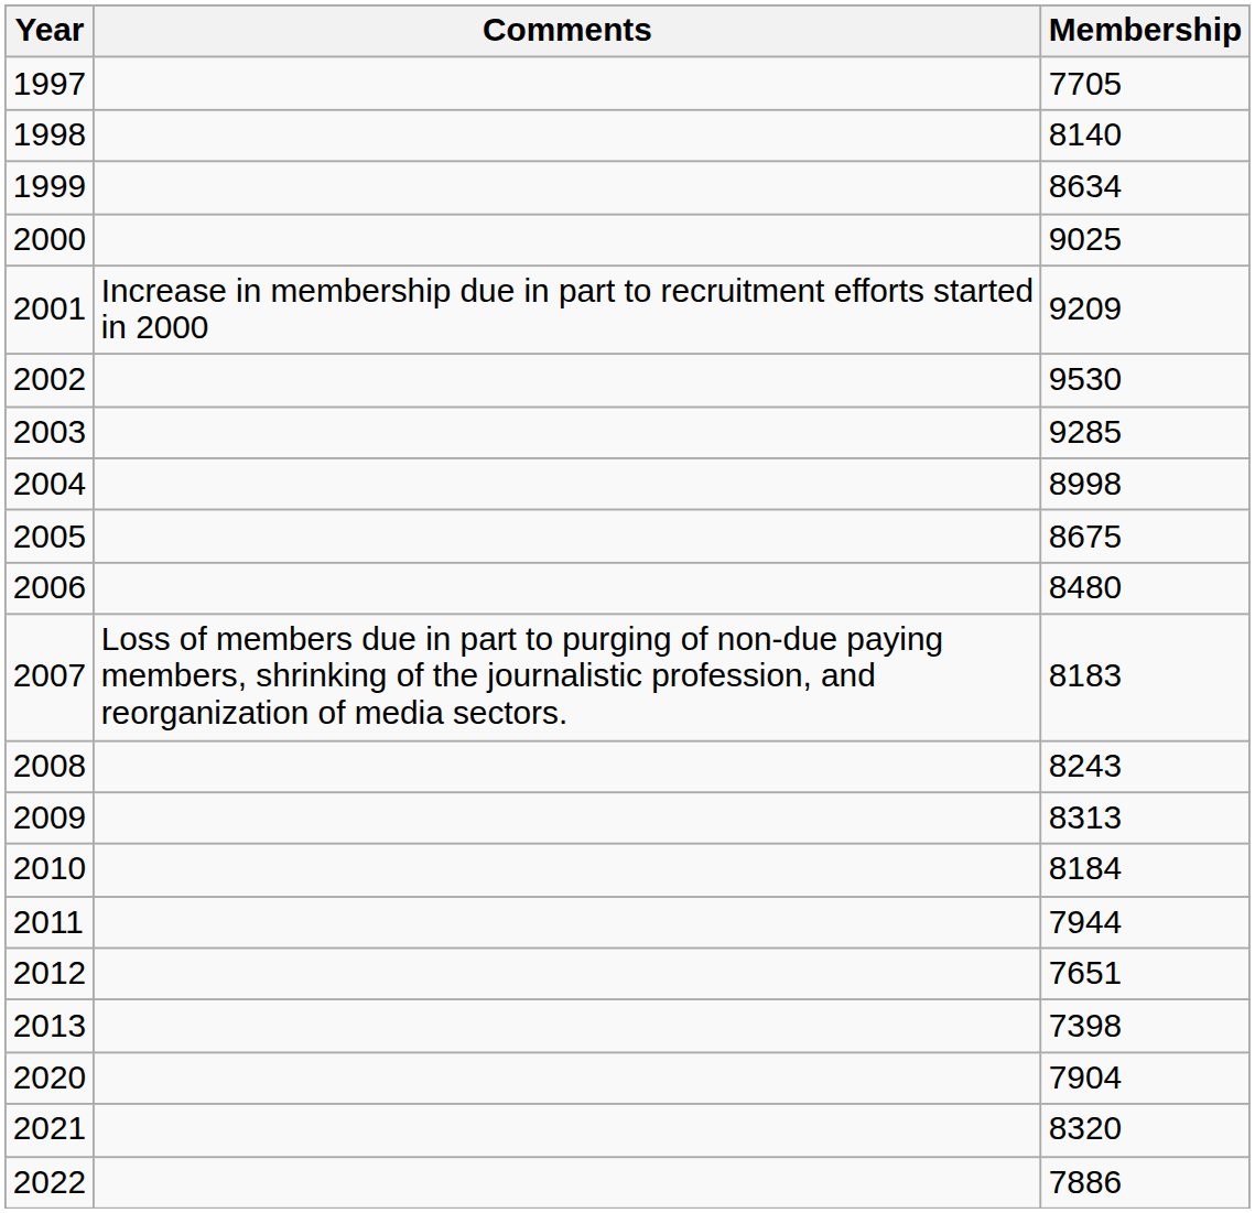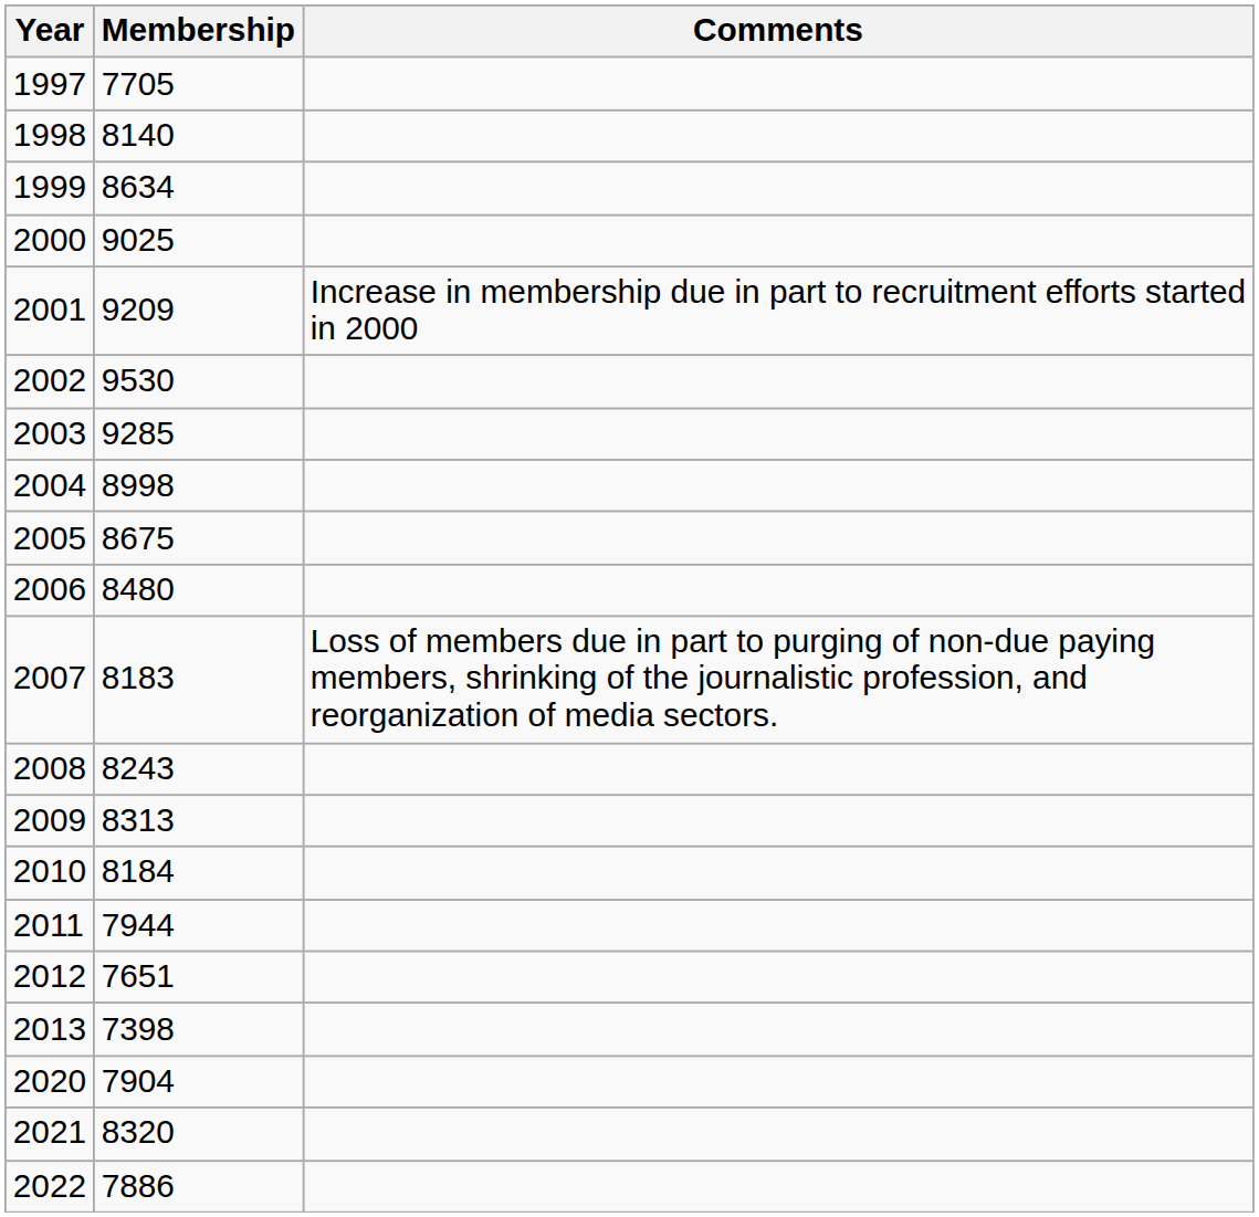columns swapped: Membership <-> Comments
